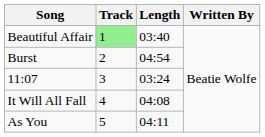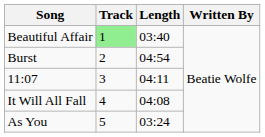11:07 | Length: 03:24 -> 04:11
As You | Length: 04:11 -> 03:24
